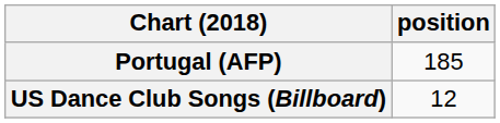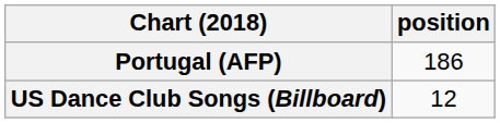Portugal (AFP) | position: 185 -> 186
